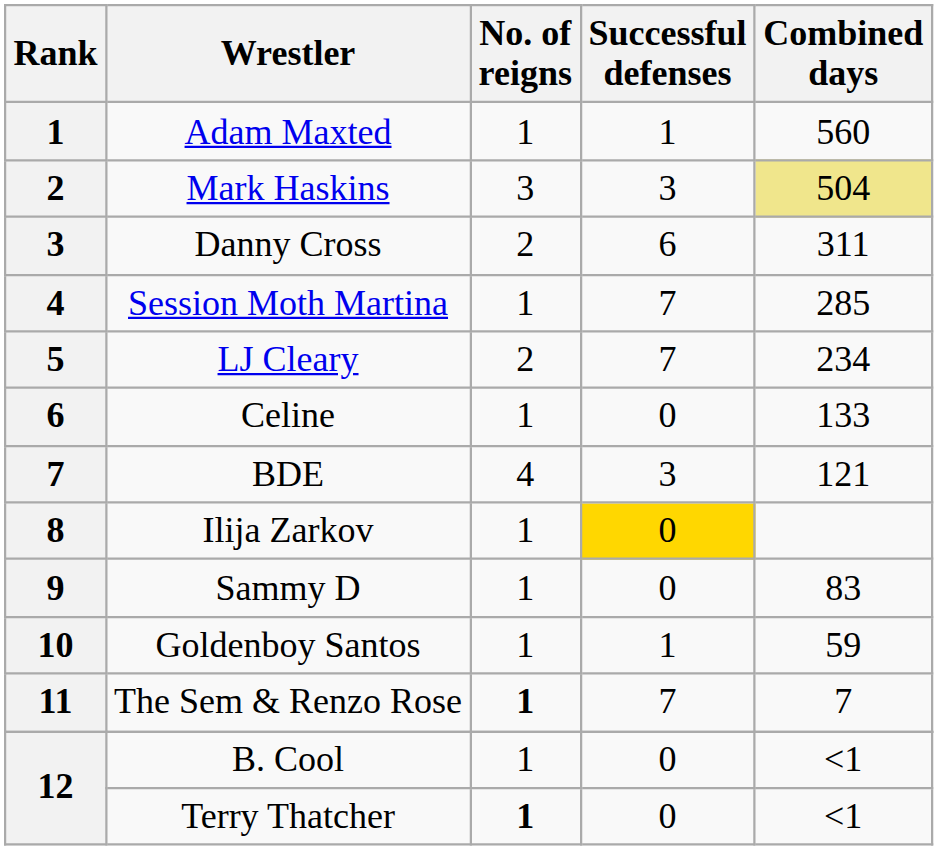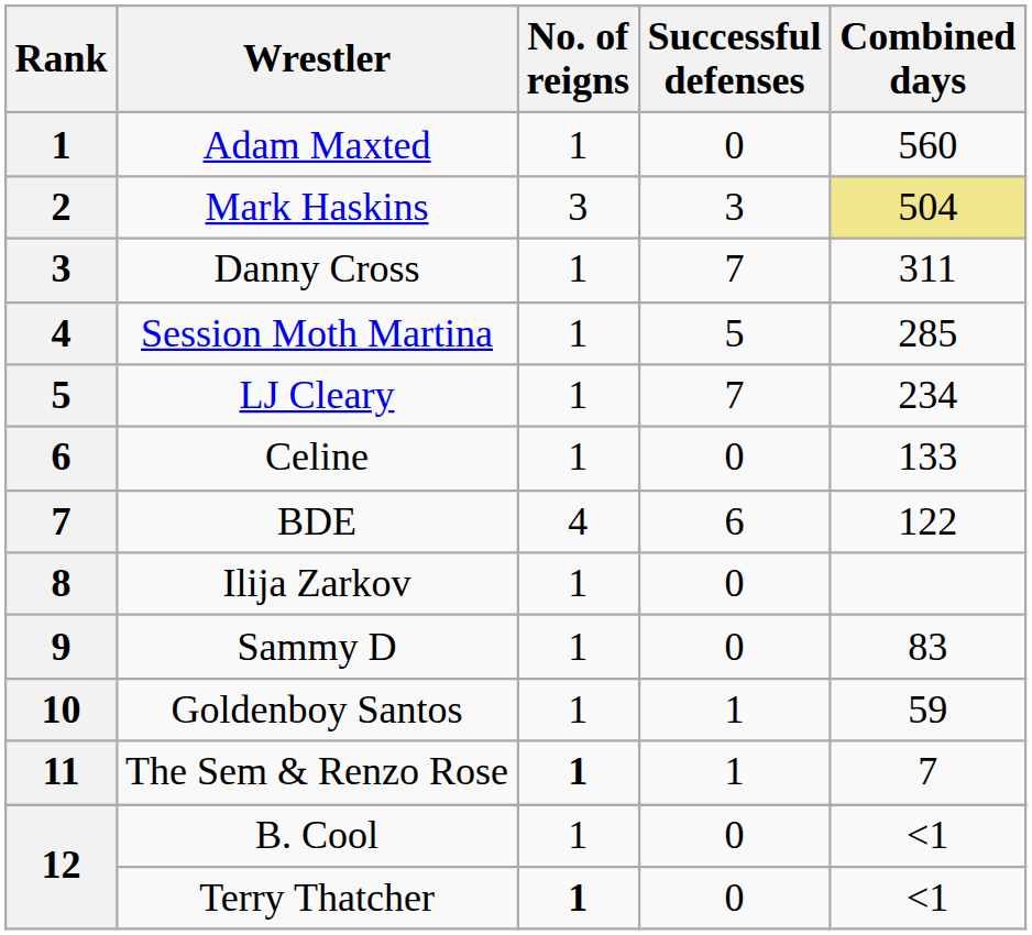Adam Maxted | Successful defenses: 1 -> 0
Danny Cross | No. of reigns: 2 -> 1
Danny Cross | Successful defenses: 6 -> 7
Session Moth Martina | Successful defenses: 7 -> 5
LJ Cleary | No. of reigns: 2 -> 1
BDE | Successful defenses: 3 -> 6
BDE | Combined days: 121 -> 122
Ilija Zarkov | Successful defenses: gold background -> no background
The Sem & Renzo Rose | Successful defenses: 7 -> 1
